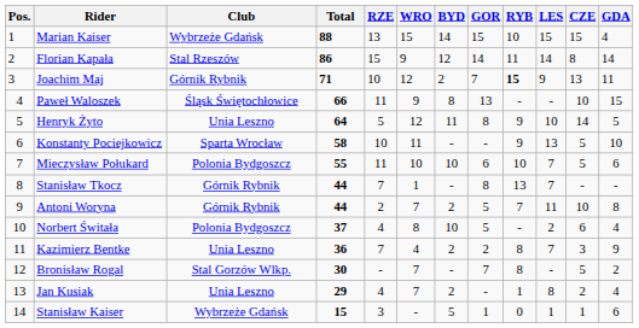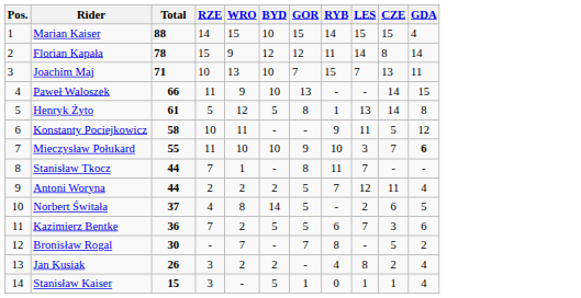- column: Club | Wybrzeże Gdańsk | Stal Rzeszów | Górnik Rybnik | Śląsk Świętochłowice | Unia Leszno | Sparta Wrocław | Polonia Bydgoszcz | Górnik Rybnik | Górnik Rybnik | Polonia Bydgoszcz | Unia Leszno | Stal Gorzów Wlkp. | Unia Leszno | Wybrzeże Gdańsk
Marian Kaiser | RZE: 13 -> 14
Marian Kaiser | BYD: 14 -> 10
Marian Kaiser | RYB: 10 -> 14
Florian Kapała | Total: 86 -> 78
Florian Kapała | GOR: 14 -> 12
Joachim Maj | WRO: 12 -> 13
Joachim Maj | BYD: 2 -> 10
Joachim Maj | RYB: bold -> normal
Joachim Maj | LES: 9 -> 7
Paweł Waloszek | BYD: 8 -> 10
Paweł Waloszek | CZE: 10 -> 14
Henryk Żyto | Total: 64 -> 61
Henryk Żyto | BYD: 11 -> 5
Henryk Żyto | RYB: 9 -> 1
Henryk Żyto | LES: 10 -> 13
Henryk Żyto | GDA: 5 -> 8
Konstanty Pociejkowicz | LES: 13 -> 11
Konstanty Pociejkowicz | GDA: 10 -> 12
Mieczysław Połukard | GOR: 6 -> 9
Mieczysław Połukard | LES: 7 -> 3
Mieczysław Połukard | CZE: 5 -> 7
Mieczysław Połukard | GDA: normal -> bold
Stanisław Tkocz | RYB: 13 -> 11
Antoni Woryna | WRO: 7 -> 2
Antoni Woryna | LES: 11 -> 12
Antoni Woryna | CZE: 10 -> 11
Antoni Woryna | GDA: 8 -> 4
Norbert Świtała | BYD: 10 -> 14
Norbert Świtała | GDA: 4 -> 5
Kazimierz Bentke | WRO: 4 -> 2
Kazimierz Bentke | BYD: 2 -> 5
Kazimierz Bentke | GOR: 2 -> 5
Kazimierz Bentke | RYB: 8 -> 6
Kazimierz Bentke | GDA: 9 -> 6
Jan Kusiak | Total: 29 -> 26
Jan Kusiak | RZE: 4 -> 3
Jan Kusiak | WRO: 7 -> 2
Jan Kusiak | RYB: 1 -> 4
Stanisław Kaiser | GDA: 6 -> 4
